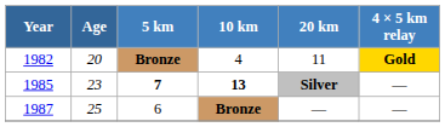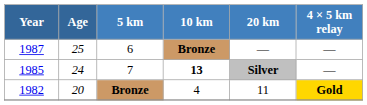rows swapped: 1982 <-> 1987
1985 | Age: 23 -> 24
1985 | 5 km: bold -> normal
